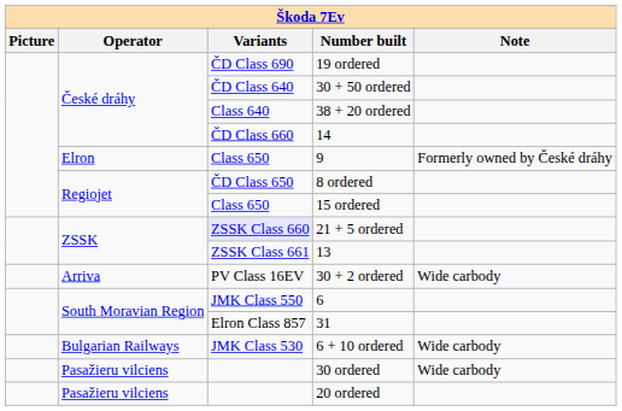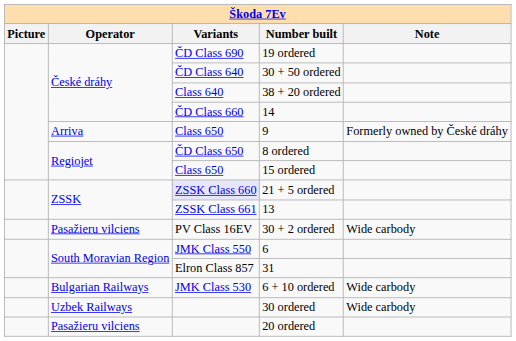9 | Operator: Elron -> Arriva
30 + 2 ordered | Operator: Arriva -> Pasažieru vilciens
30 ordered | Operator: Pasažieru vilciens -> Uzbek Railways
